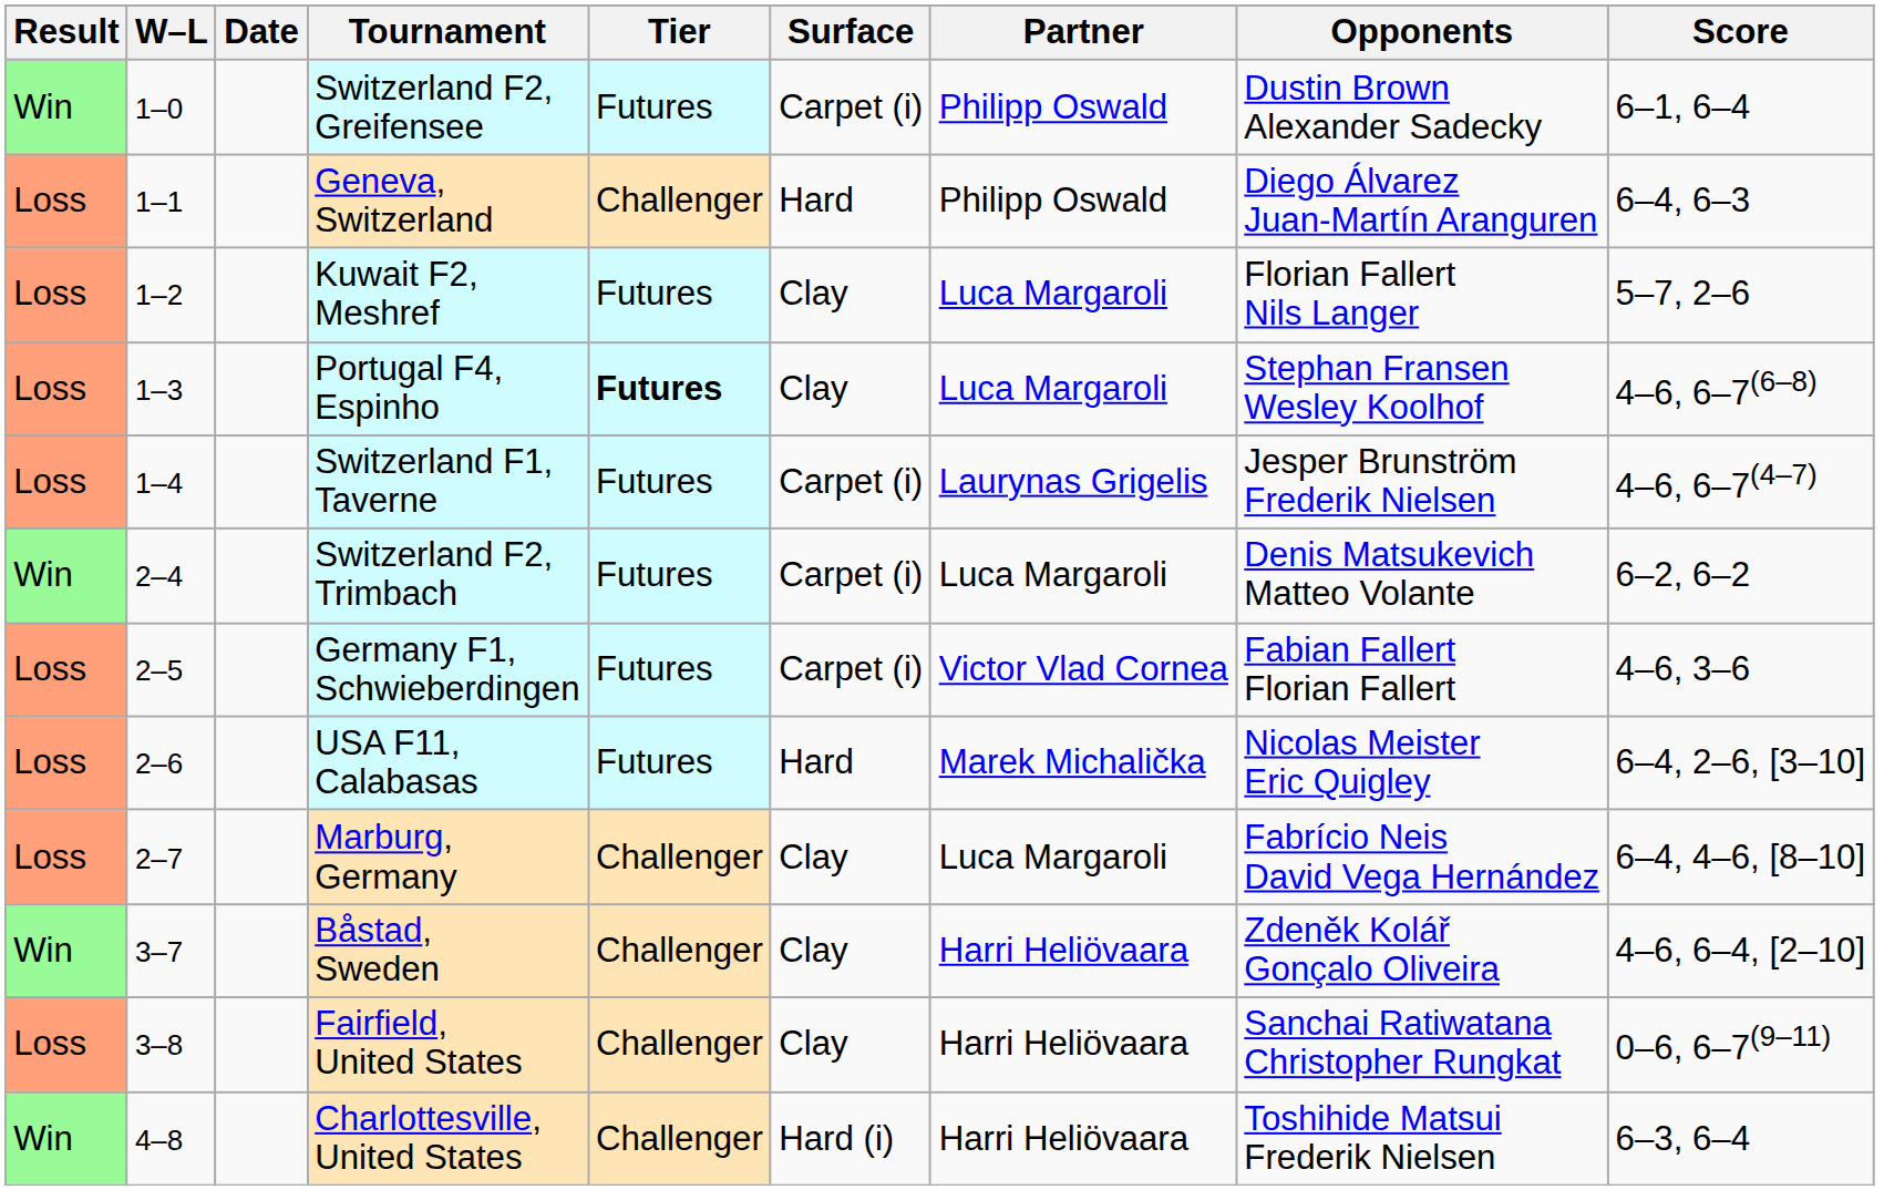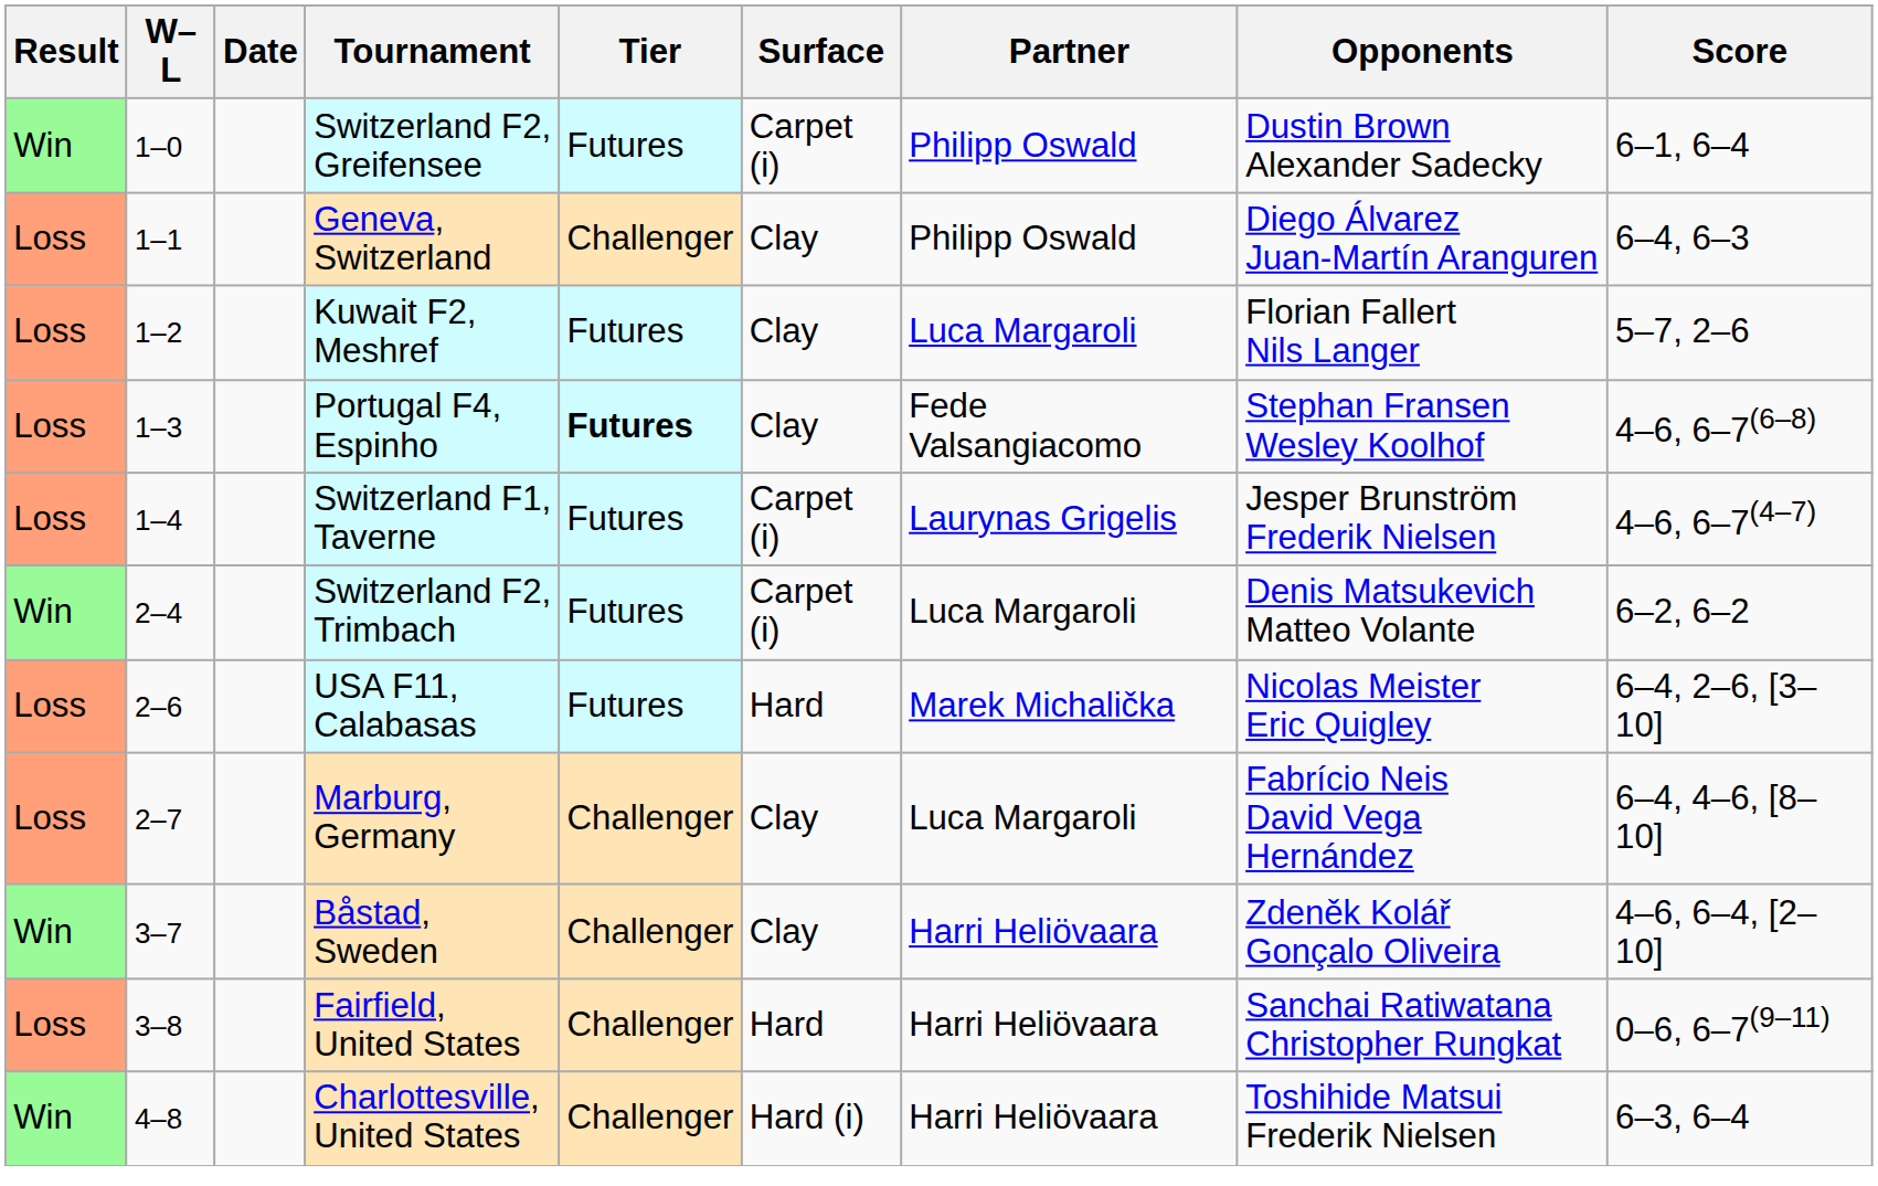Geneva, Switzerland | Surface: Hard -> Clay
Portugal F4, Espinho | Partner: Luca Margaroli -> Fede Valsangiacomo
- row: Loss | 2–5 | Germany F1, Schwieberdingen | Futures | Carpet (i) | Victor Vlad Cornea | Fabian Fallert Florian Fallert | 4–6, 3–6
Fairfield, United States | Surface: Clay -> Hard
